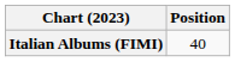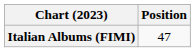Italian Albums (FIMI) | Position: 40 -> 47
